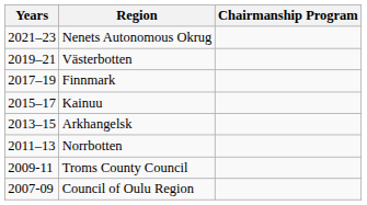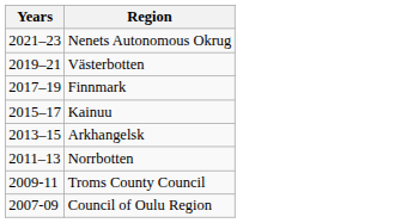- column: Chairmanship Program
